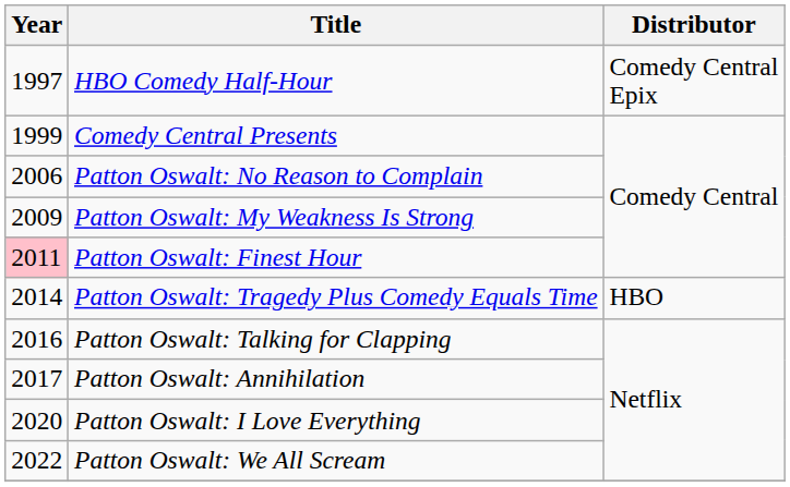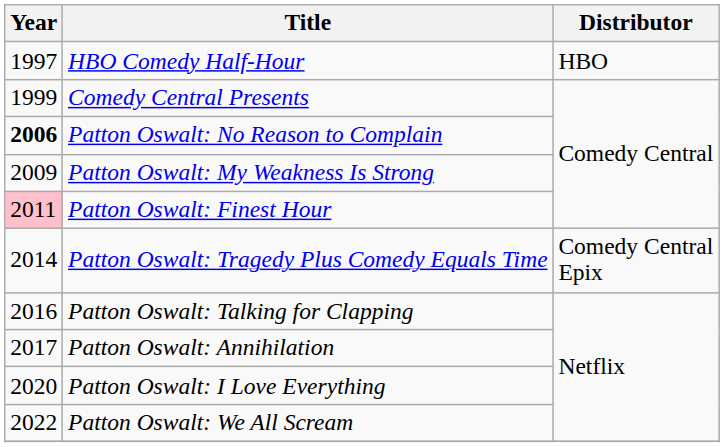HBO Comedy Half-Hour | Distributor: Comedy Central Epix -> HBO
Patton Oswalt: No Reason to Complain | Year: normal -> bold
Patton Oswalt: Tragedy Plus Comedy Equals Time | Distributor: HBO -> Comedy Central Epix
